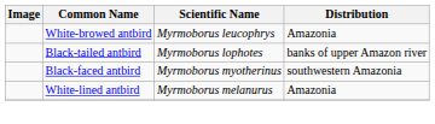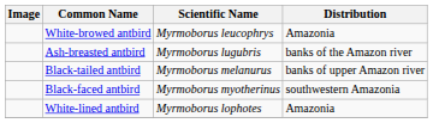+ row: Ash-breasted antbird | Myrmoborus lugubris | banks of the Amazon river
Black-tailed antbird | Scientific Name: Myrmoborus lophotes -> Myrmoborus melanurus
White-lined antbird | Scientific Name: Myrmoborus melanurus -> Myrmoborus lophotes
